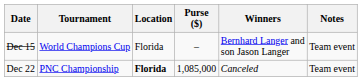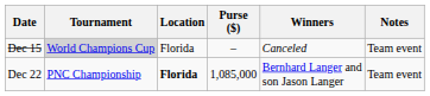Dec 15 | Tournament: no background -> lightgrey background
Dec 15 | Winners: Bernhard Langer and son Jason Langer -> Canceled
Dec 22 | Winners: Canceled -> Bernhard Langer and son Jason Langer
